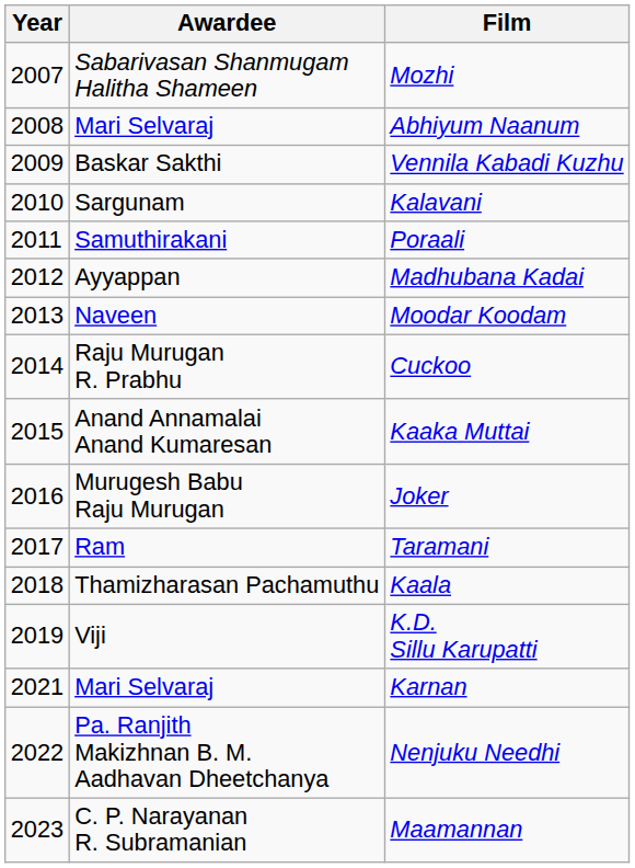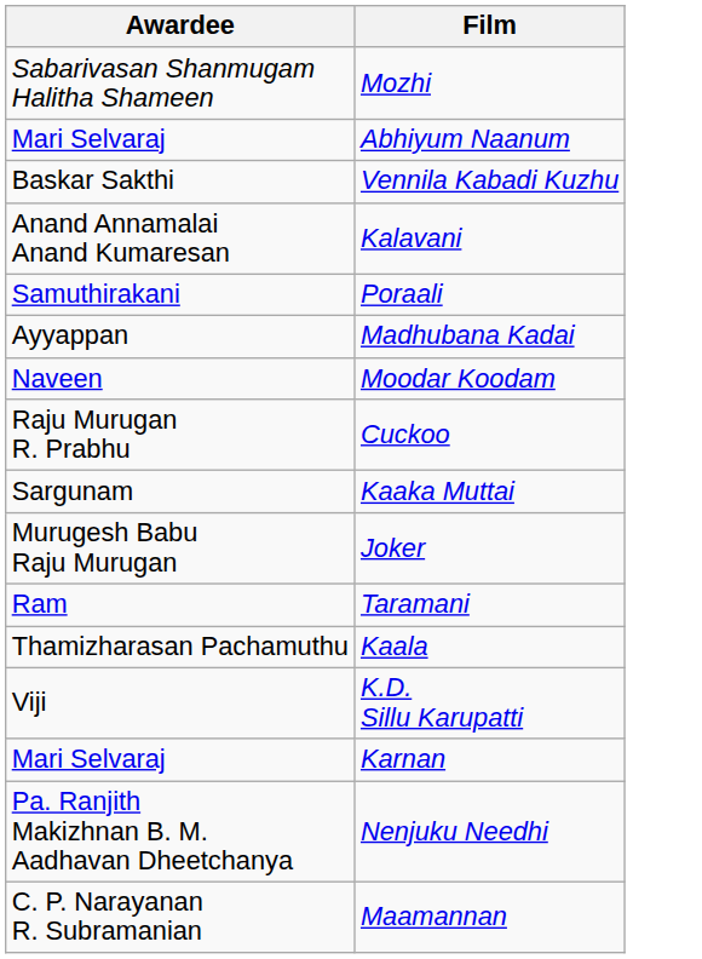- column: Year | 2007 | 2008 | 2009 | 2010 | 2011 | 2012 | 2013 | 2014 | 2015 | 2016 | 2017 | 2018 | 2019 | 2021 | 2022 | 2023
Kalavani | Awardee: Sargunam -> Anand Annamalai Anand Kumaresan
Kaaka Muttai | Awardee: Anand Annamalai Anand Kumaresan -> Sargunam
